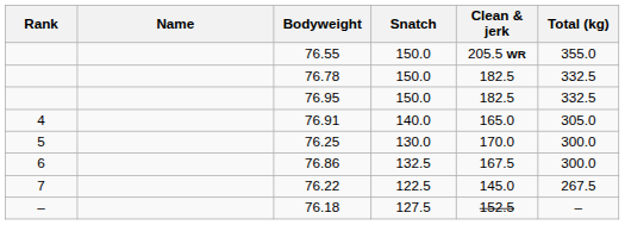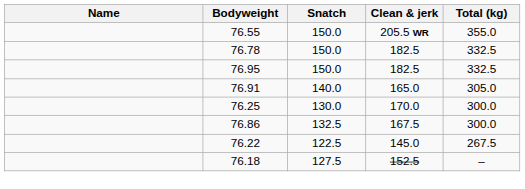- column: Rank | 4 | 5 | 6 | 7 | –
